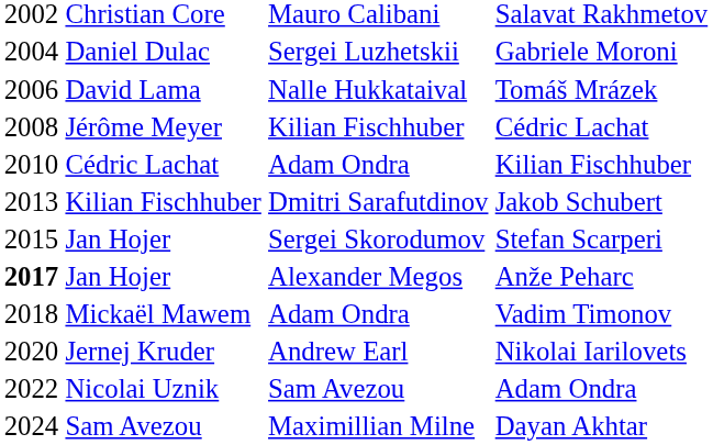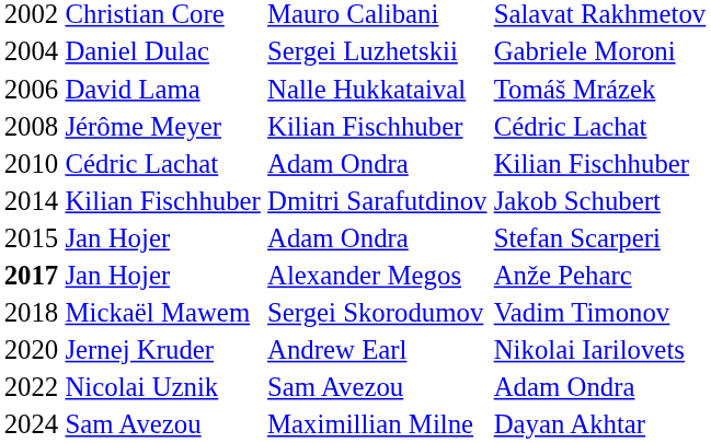Jakob Schubert | column 1: 2013 -> 2014
Stefan Scarperi | column 3: Sergei Skorodumov -> Adam Ondra
Vadim Timonov | column 3: Adam Ondra -> Sergei Skorodumov
